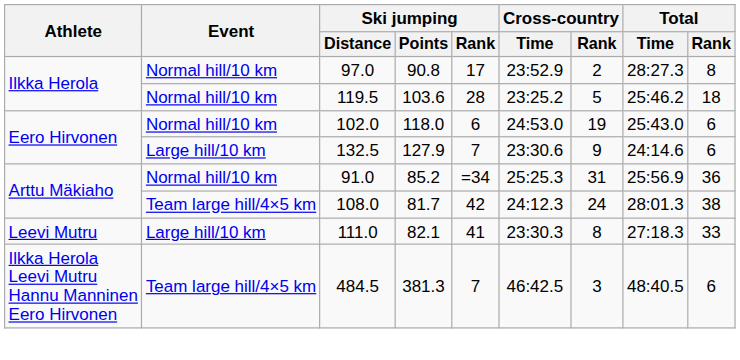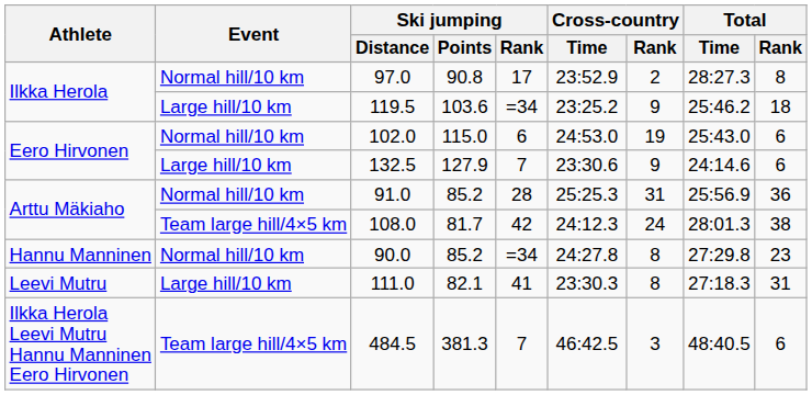119.5 | Event: Normal hill/10 km -> Large hill/10 km
119.5 | Ski jumping / Rank: 28 -> =34
119.5 | Cross-country / Rank: 5 -> 9
102.0 | Ski jumping / Points: 118.0 -> 115.0
91.0 | Ski jumping / Rank: =34 -> 28
+ row: Hannu Manninen | Normal hill/10 km | 90.0 | 85.2 | =34 | 24:27.8 | 8 | 27:29.8 | 23
111.0 | Total / Rank: 33 -> 31
